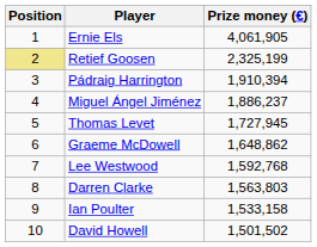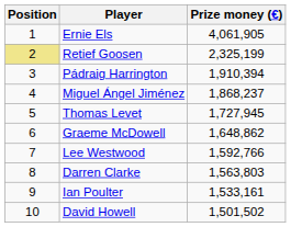Miguel Ángel Jiménez | Prize money (€): 1,886,237 -> 1,868,237
Lee Westwood | Prize money (€): 1,592,768 -> 1,592,766
Ian Poulter | Prize money (€): 1,533,158 -> 1,533,161
